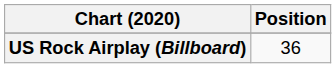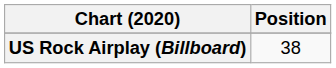US Rock Airplay (Billboard) | Position: 36 -> 38
